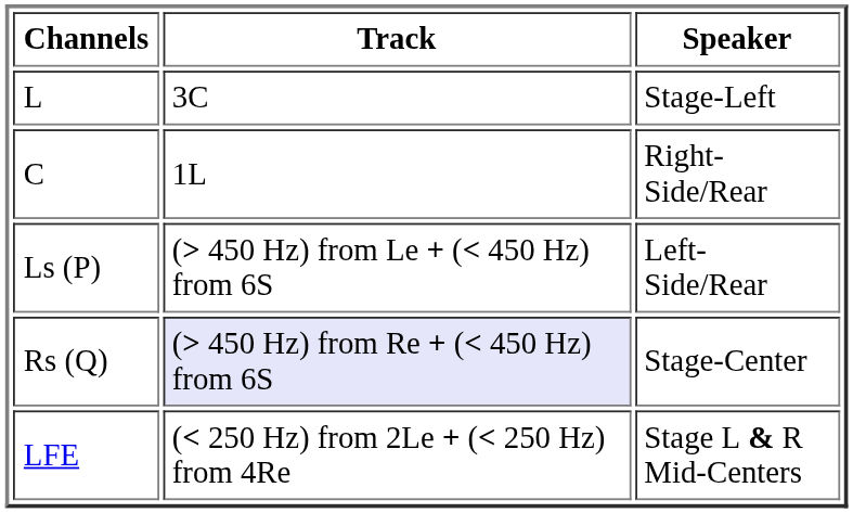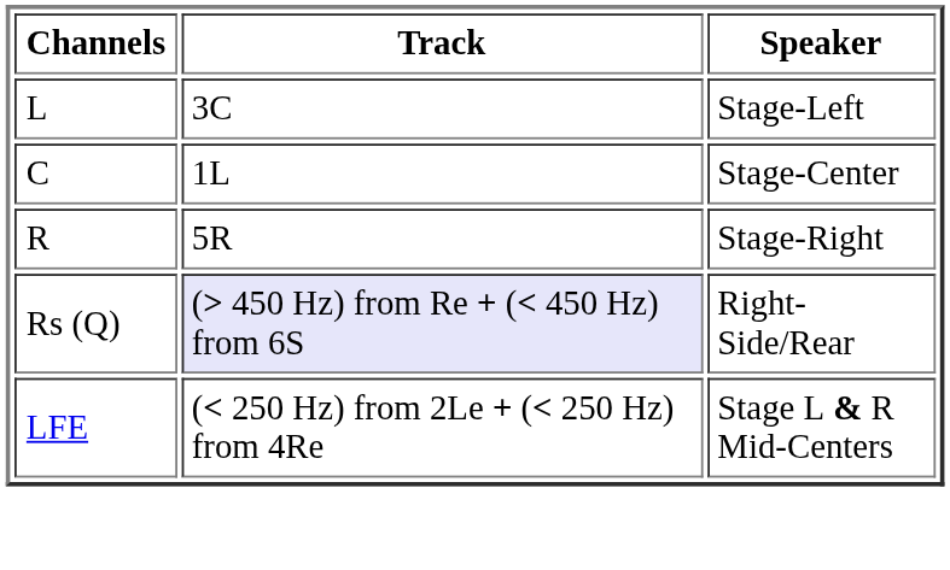C | Speaker: Right-Side/Rear -> Stage-Center
+ row: R | 5R | Stage-Right
- row: Ls (P) | (> 450 Hz) from Le + (< 450 Hz) from 6S | Left-Side/Rear
Rs (Q) | Speaker: Stage-Center -> Right-Side/Rear
